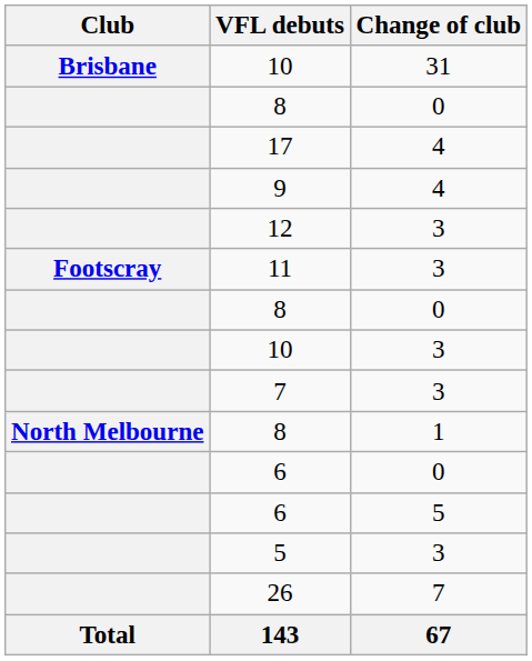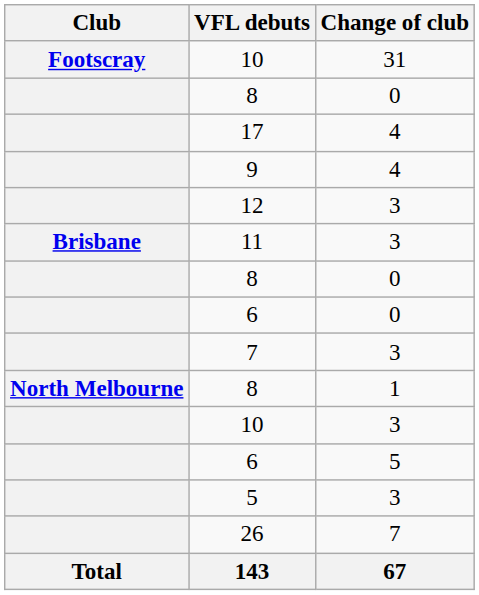10 / 31 | Club: Brisbane -> Footscray
11 | Club: Footscray -> Brisbane
rows swapped: 6 / 0 <-> 10 / 3
